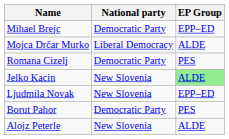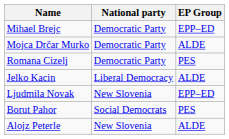Mojca Drčar Murko | National party: Liberal Democracy -> Democratic Party
Jelko Kacin | National party: New Slovenia -> Liberal Democracy
Jelko Kacin | EP Group: lightgreen background -> no background
Borut Pahor | National party: Democratic Party -> Social Democrats
